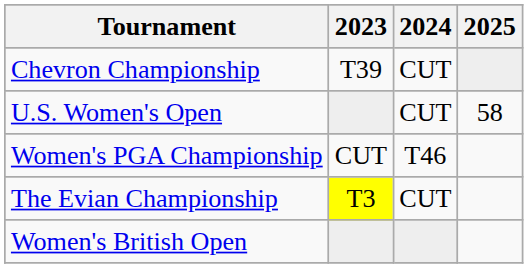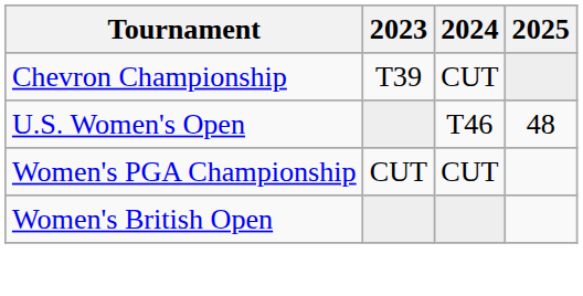U.S. Women's Open | 2024: CUT -> T46
U.S. Women's Open | 2025: 58 -> 48
Women's PGA Championship | 2024: T46 -> CUT
- row: The Evian Championship | T3 | CUT
